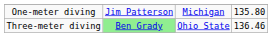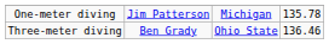One-meter diving | column 4: 135.80 -> 135.78
Three-meter diving | column 2: lightgreen background -> no background
